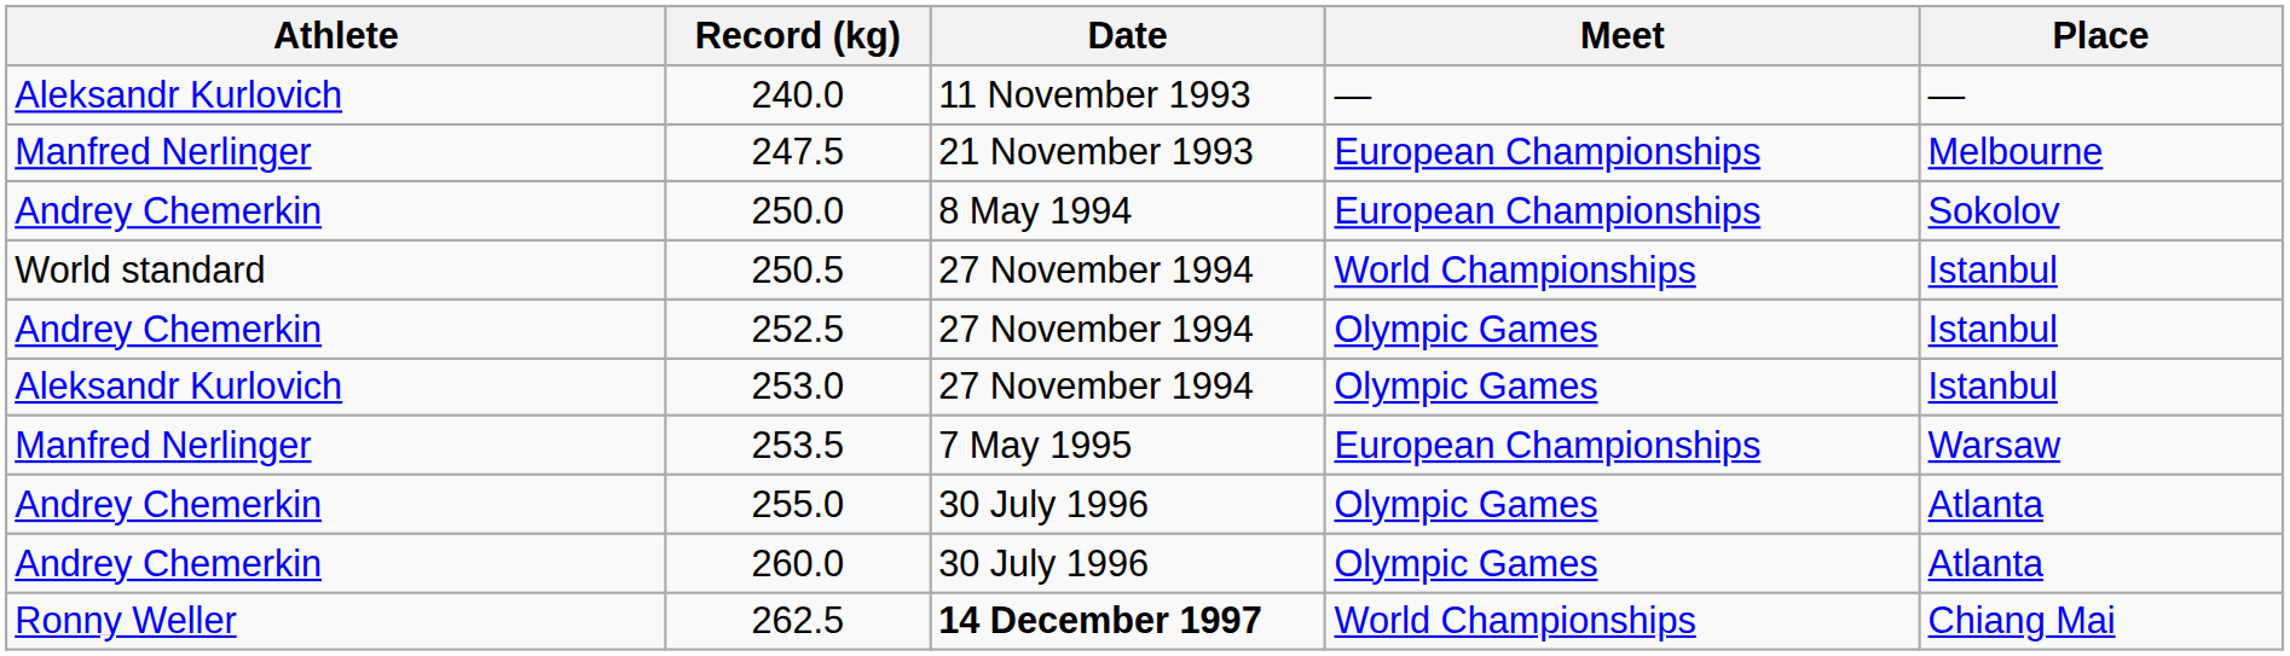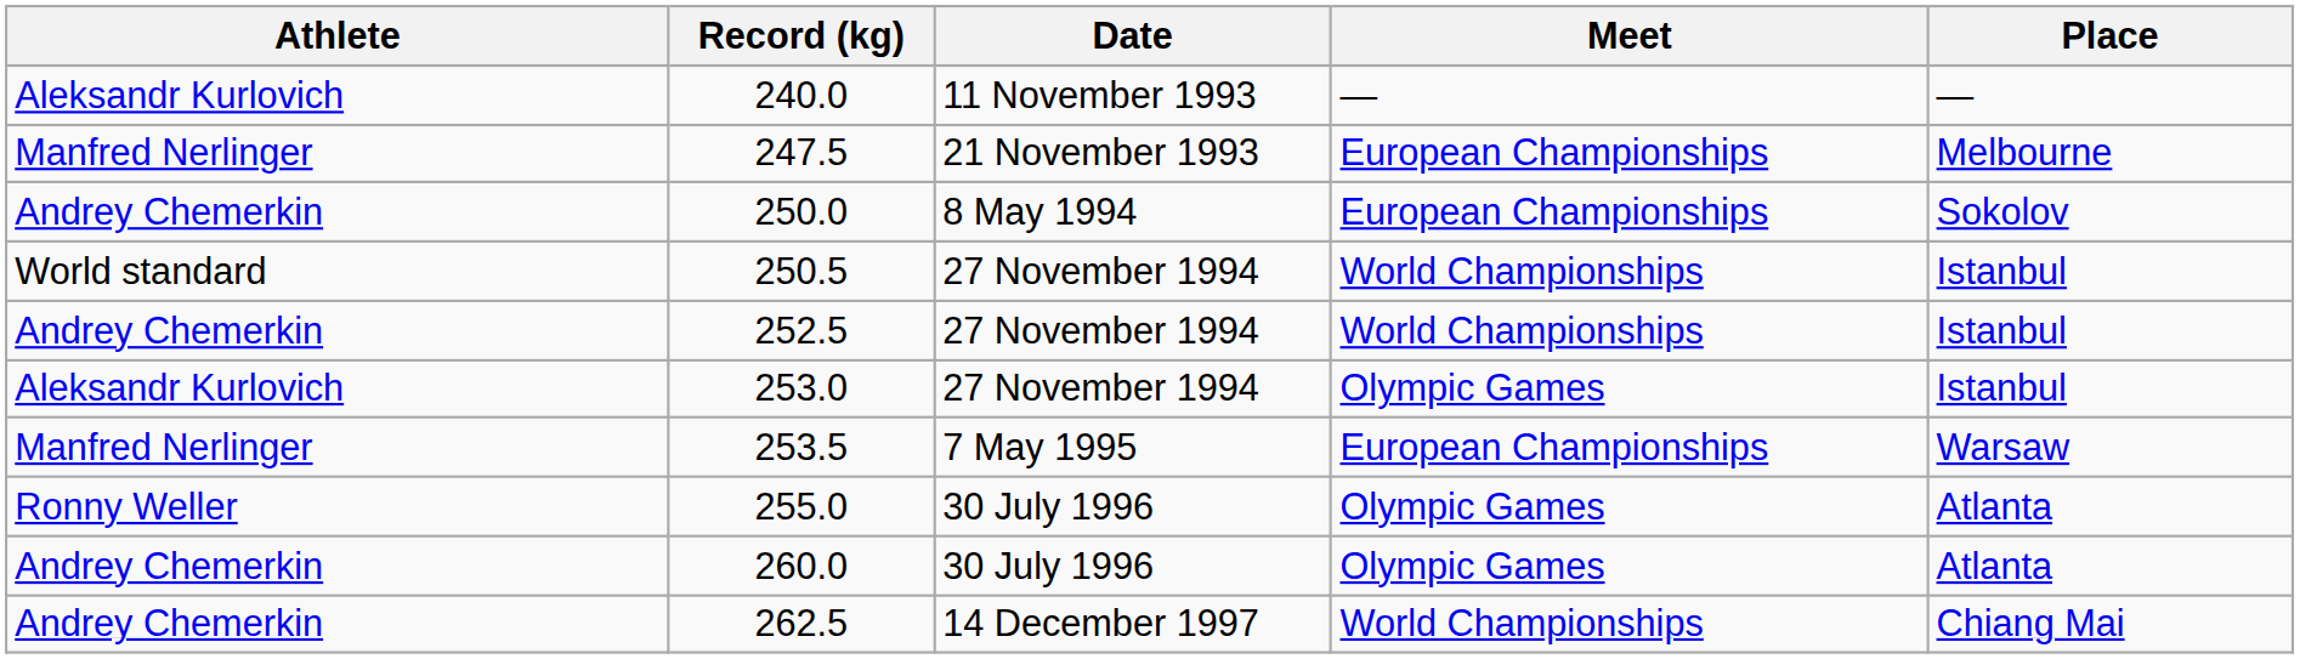252.5 | Meet: Olympic Games -> World Championships
255.0 | Athlete: Andrey Chemerkin -> Ronny Weller
262.5 | Athlete: Ronny Weller -> Andrey Chemerkin
262.5 | Date: bold -> normal
